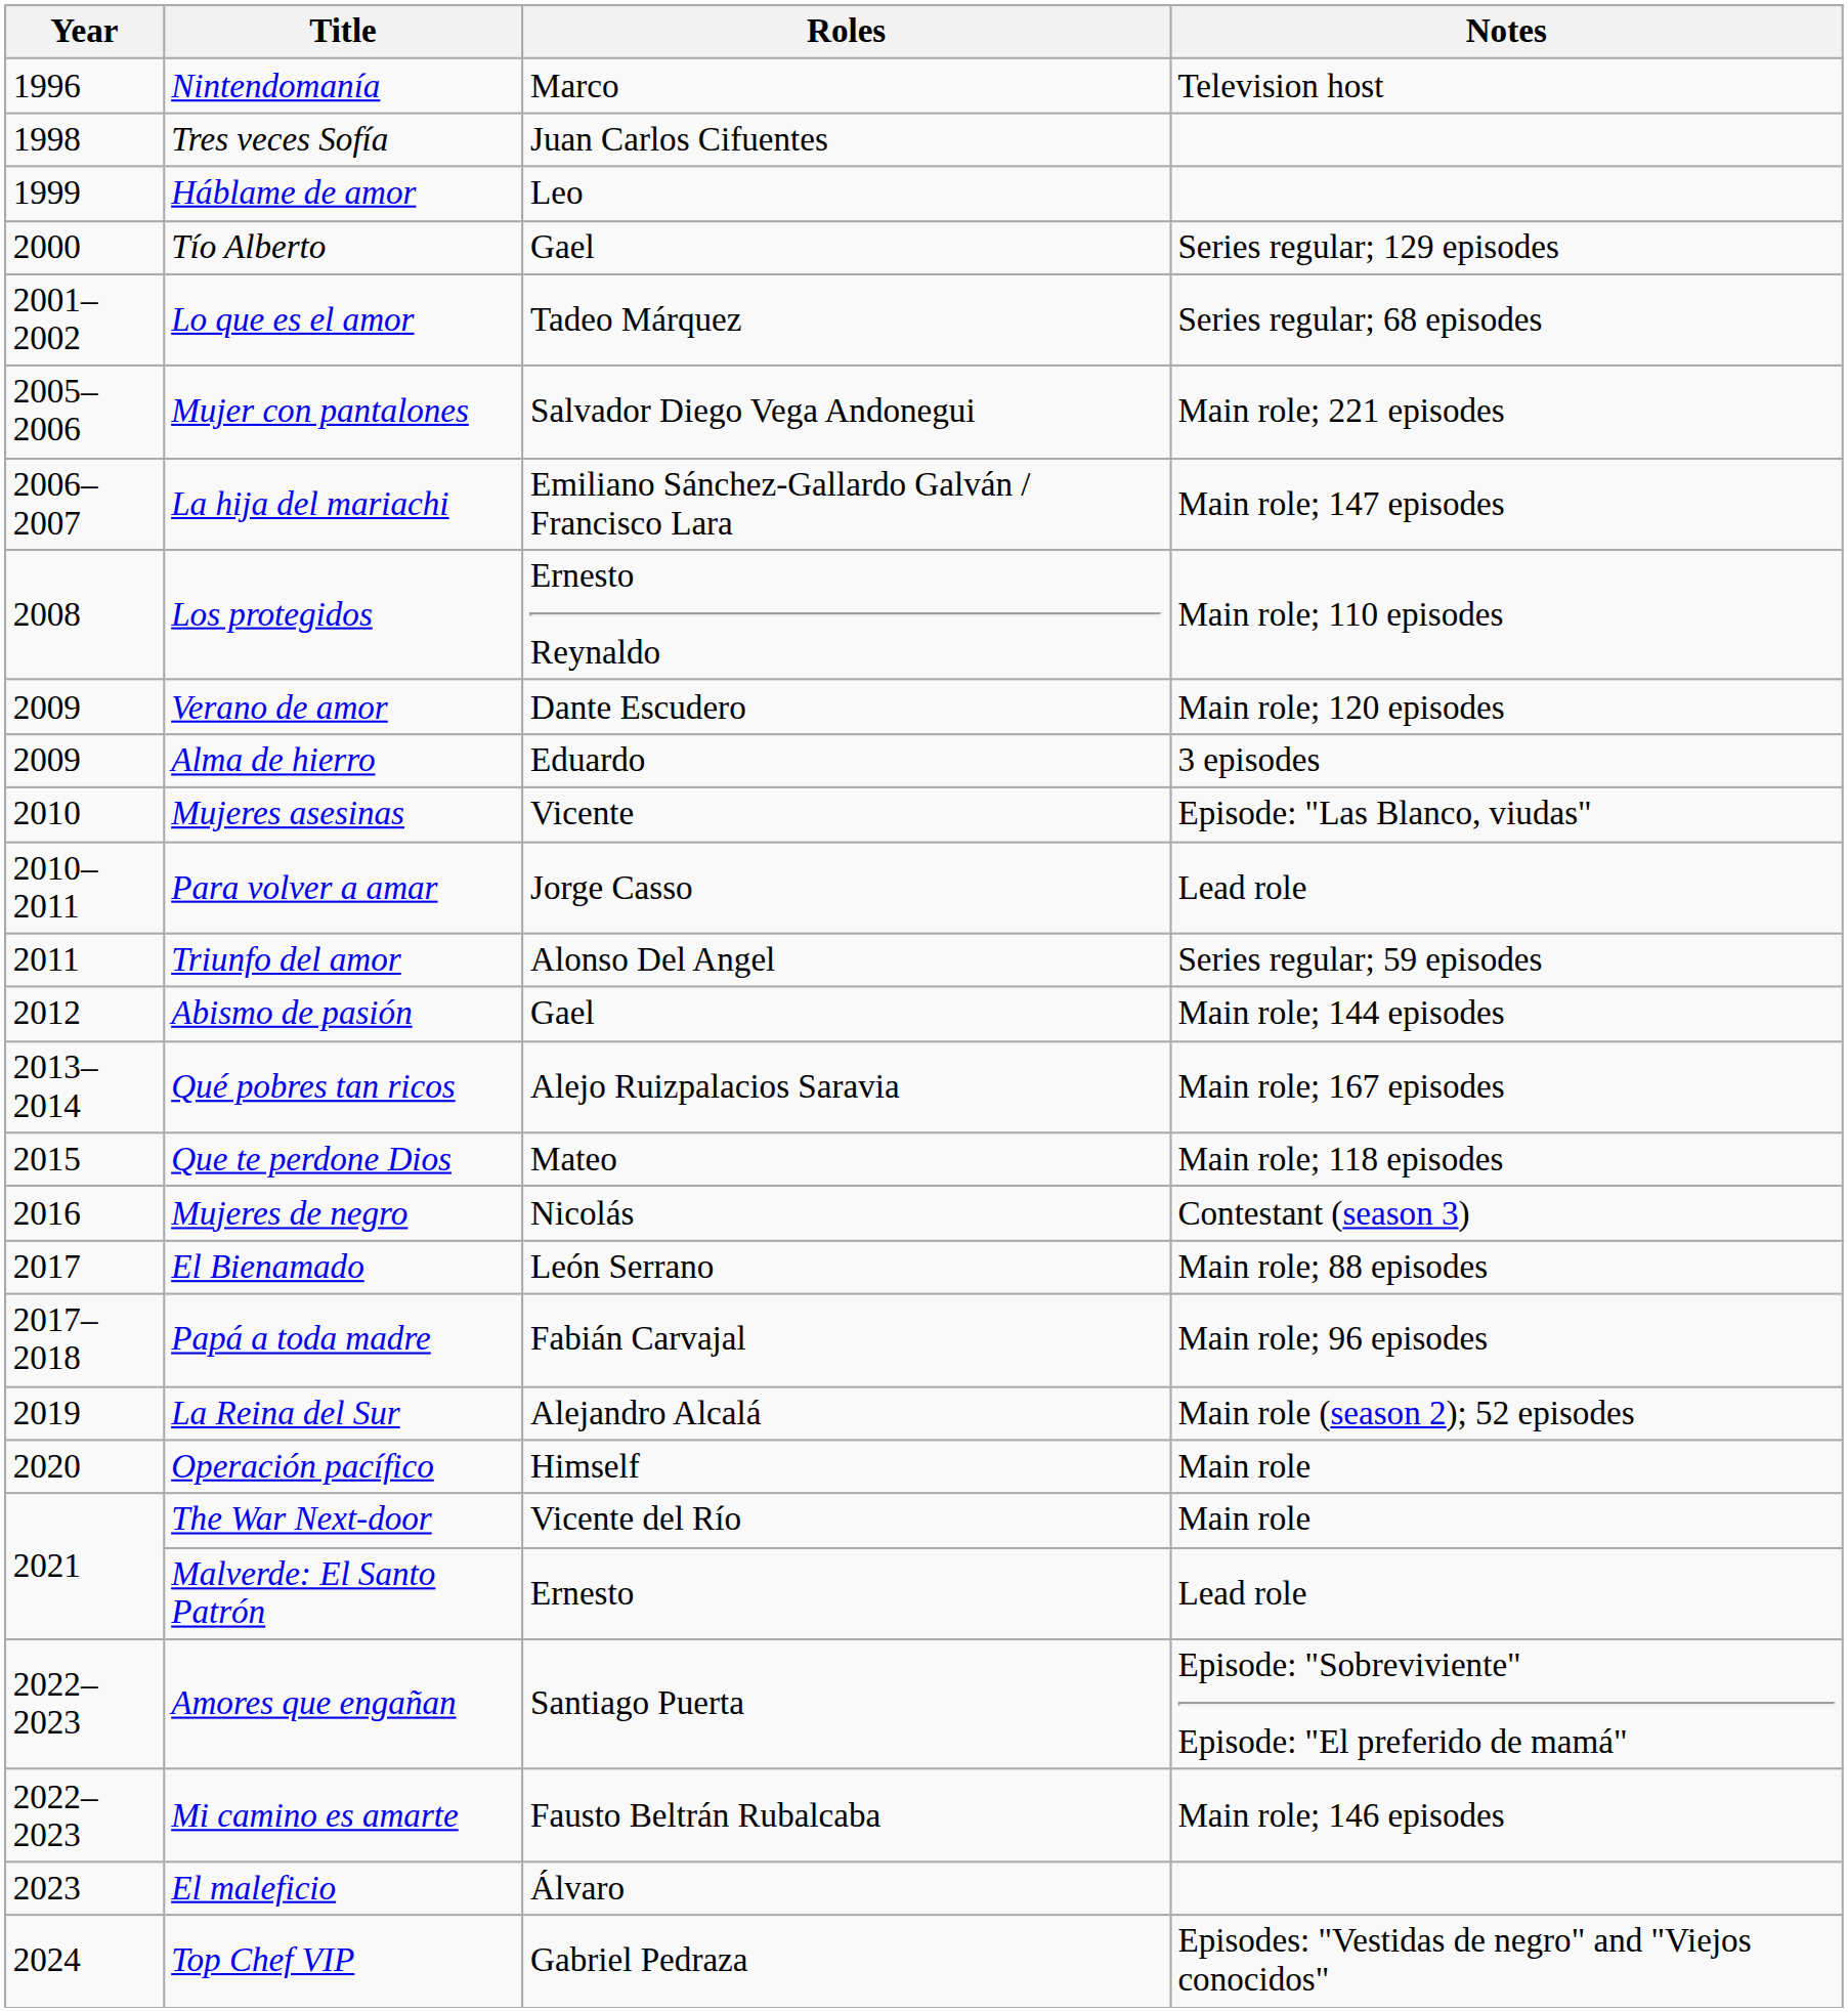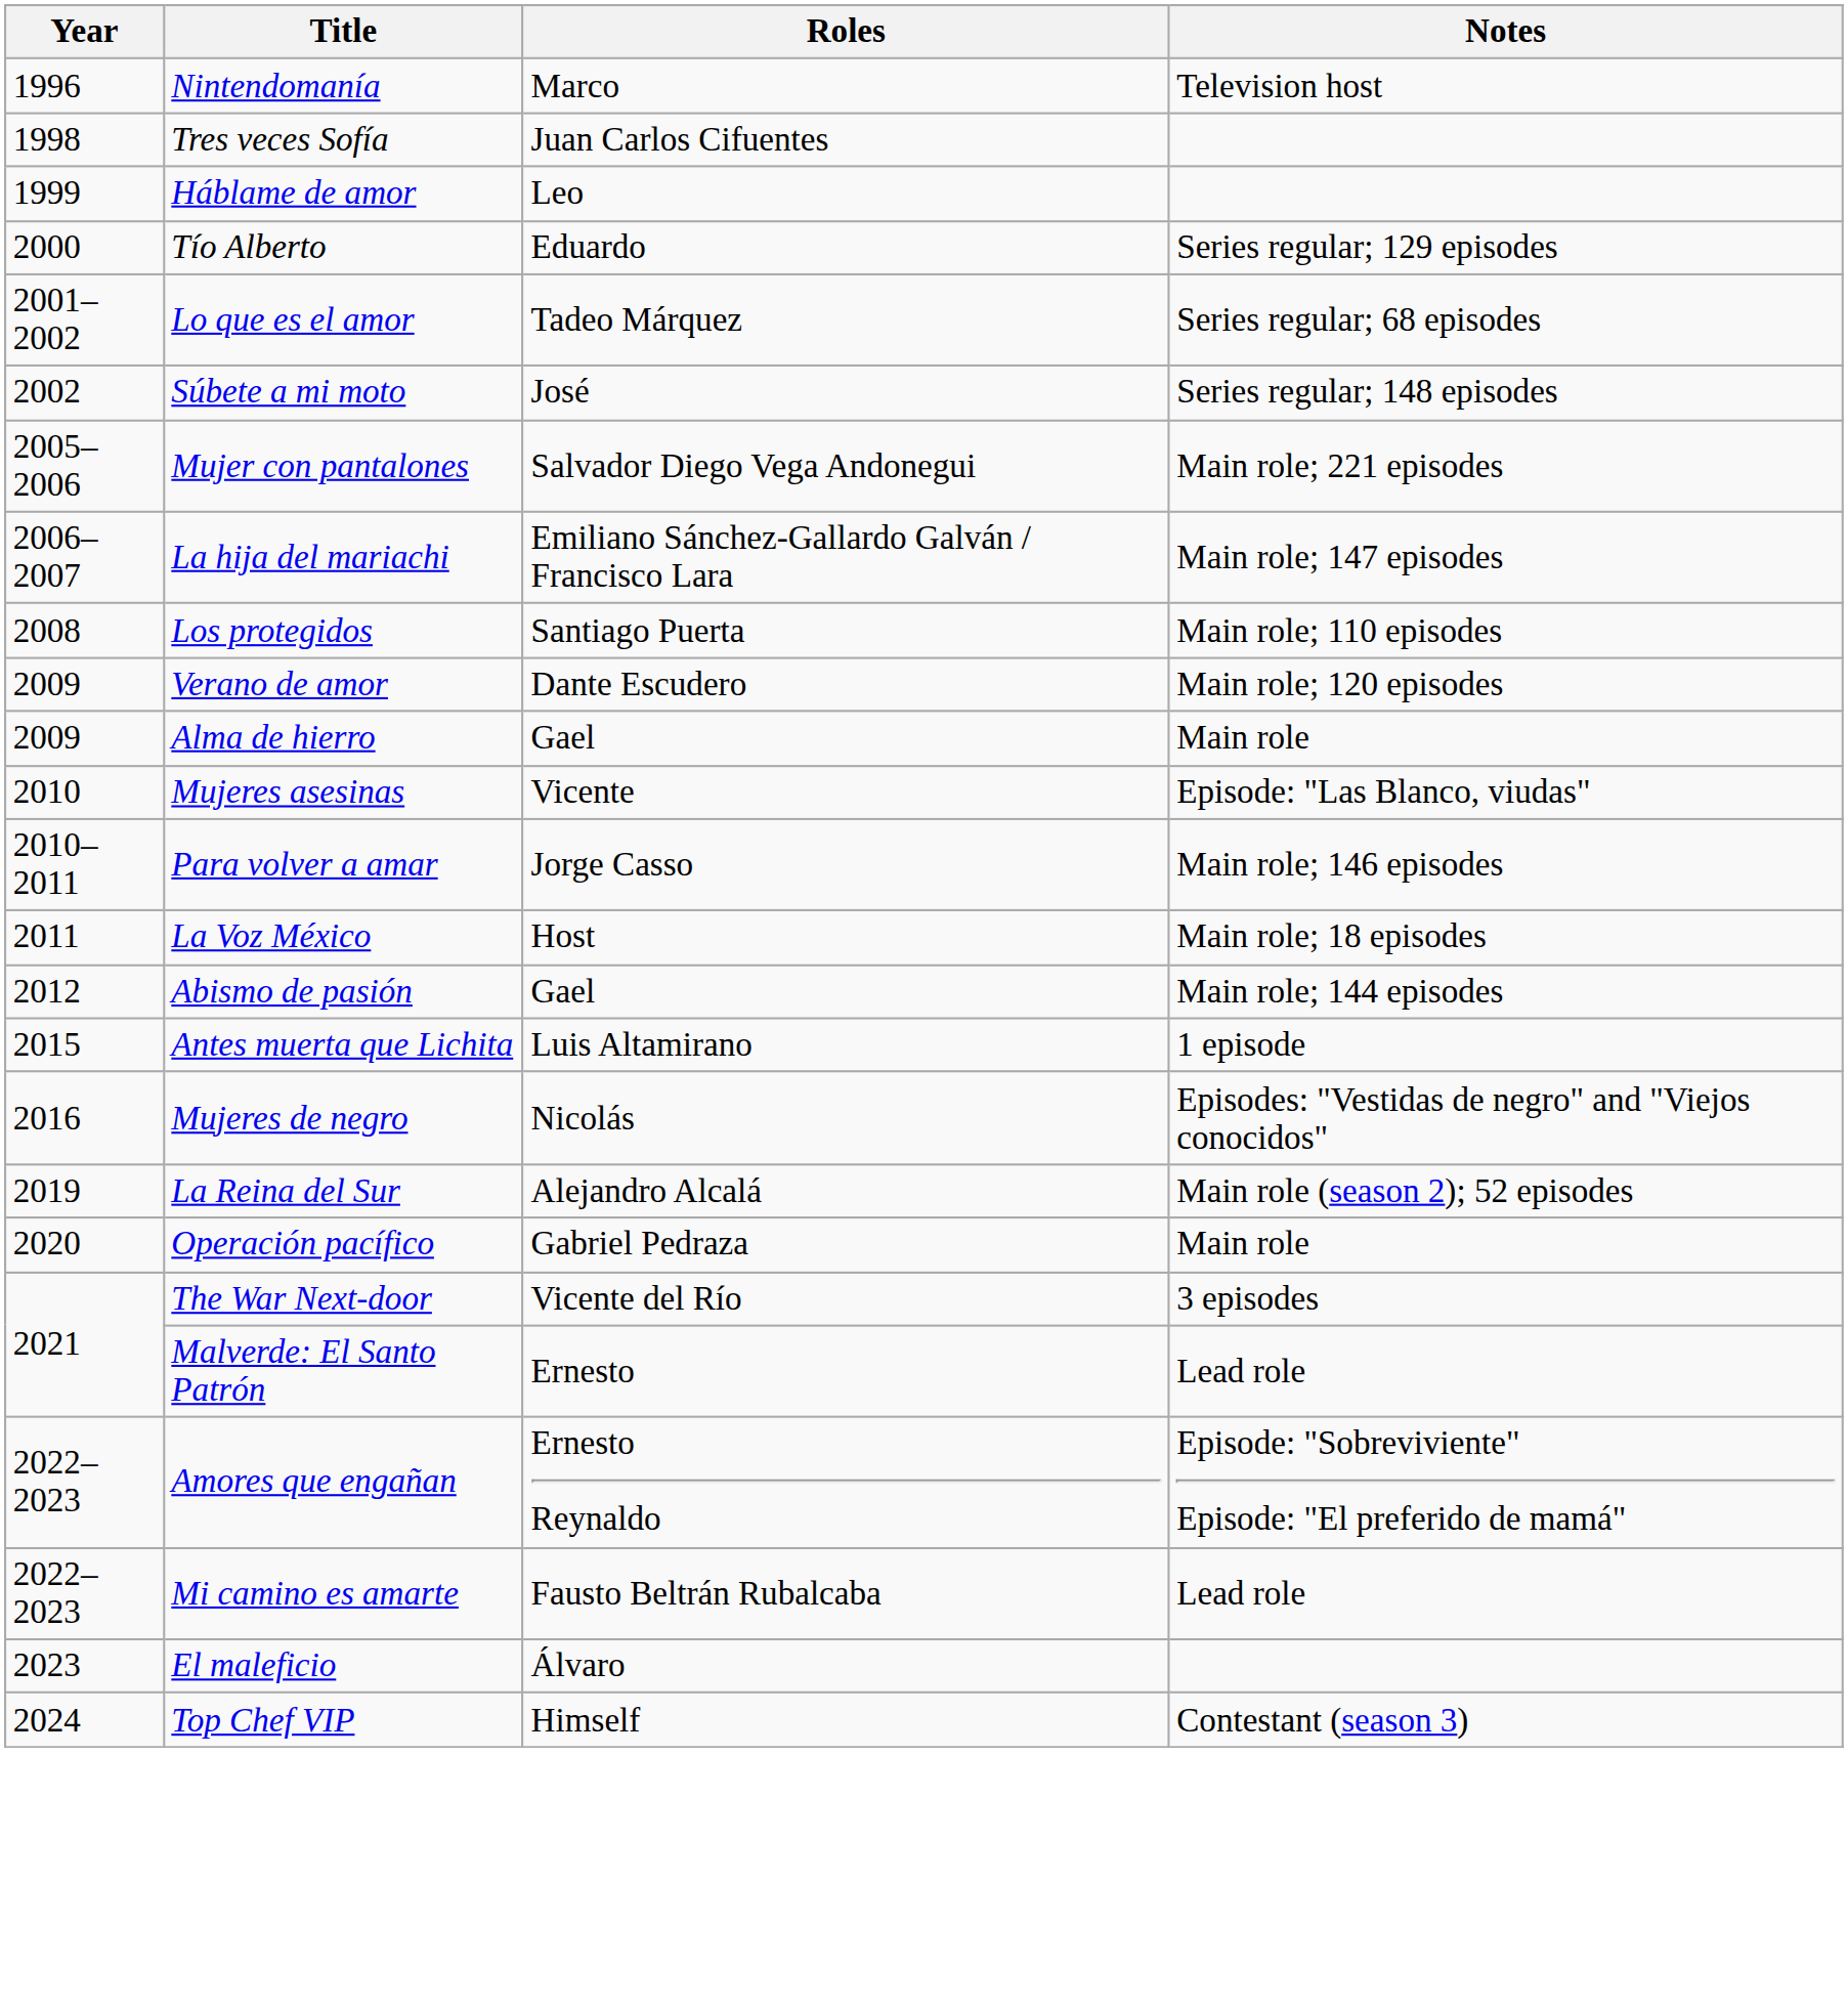Tío Alberto | Roles: Gael -> Eduardo
+ row: 2002 | Súbete a mi moto | José | Series regular; 148 episodes
Los protegidos | Roles: Ernesto Reynaldo -> Santiago Puerta
Alma de hierro | Roles: Eduardo -> Gael
Alma de hierro | Notes: 3 episodes -> Main role
Para volver a amar | Notes: Lead role -> Main role; 146 episodes
- row: 2011 | Triunfo del amor | Alonso Del Angel | Series regular; 59 episodes
+ row: 2011 | La Voz México | Host | Main role; 18 episodes
- row: 2013–2014 | Qué pobres tan ricos | Alejo Ruizpalacios Saravia | Main role; 167 episodes
- row: 2015 | Que te perdone Dios | Mateo | Main role; 118 episodes
+ row: 2015 | Antes muerta que Lichita | Luis Altamirano | 1 episode
Mujeres de negro | Notes: Contestant (season 3) -> Episodes: "Vestidas de negro" and "Viejos conocidos"
- row: 2017 | El Bienamado | León Serrano | Main role; 88 episodes
- row: 2017–2018 | Papá a toda madre | Fabián Carvajal | Main role; 96 episodes
Operación pacífico | Roles: Himself -> Gabriel Pedraza
The War Next-door | Notes: Main role -> 3 episodes
Amores que engañan | Roles: Santiago Puerta -> Ernesto Reynaldo
Mi camino es amarte | Notes: Main role; 146 episodes -> Lead role
Top Chef VIP | Roles: Gabriel Pedraza -> Himself
Top Chef VIP | Notes: Episodes: "Vestidas de negro" and "Viejos conocidos" -> Contestant (season 3)
